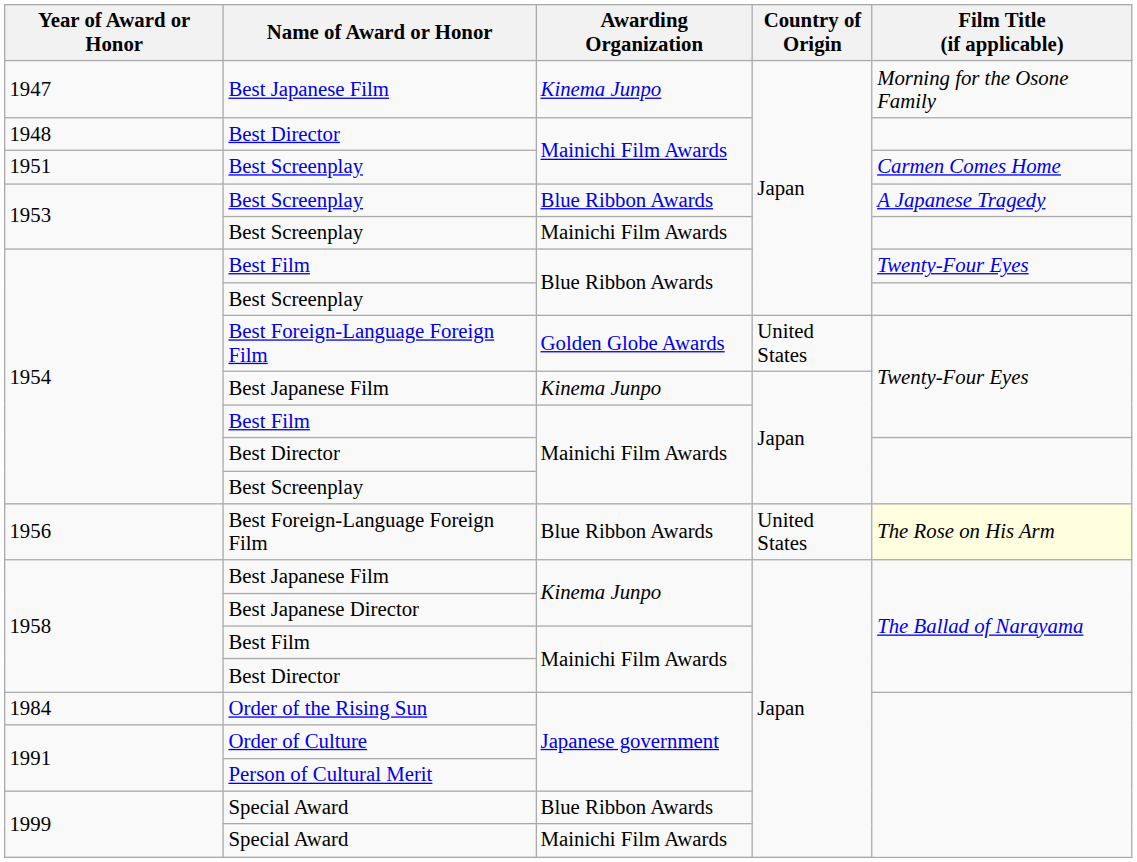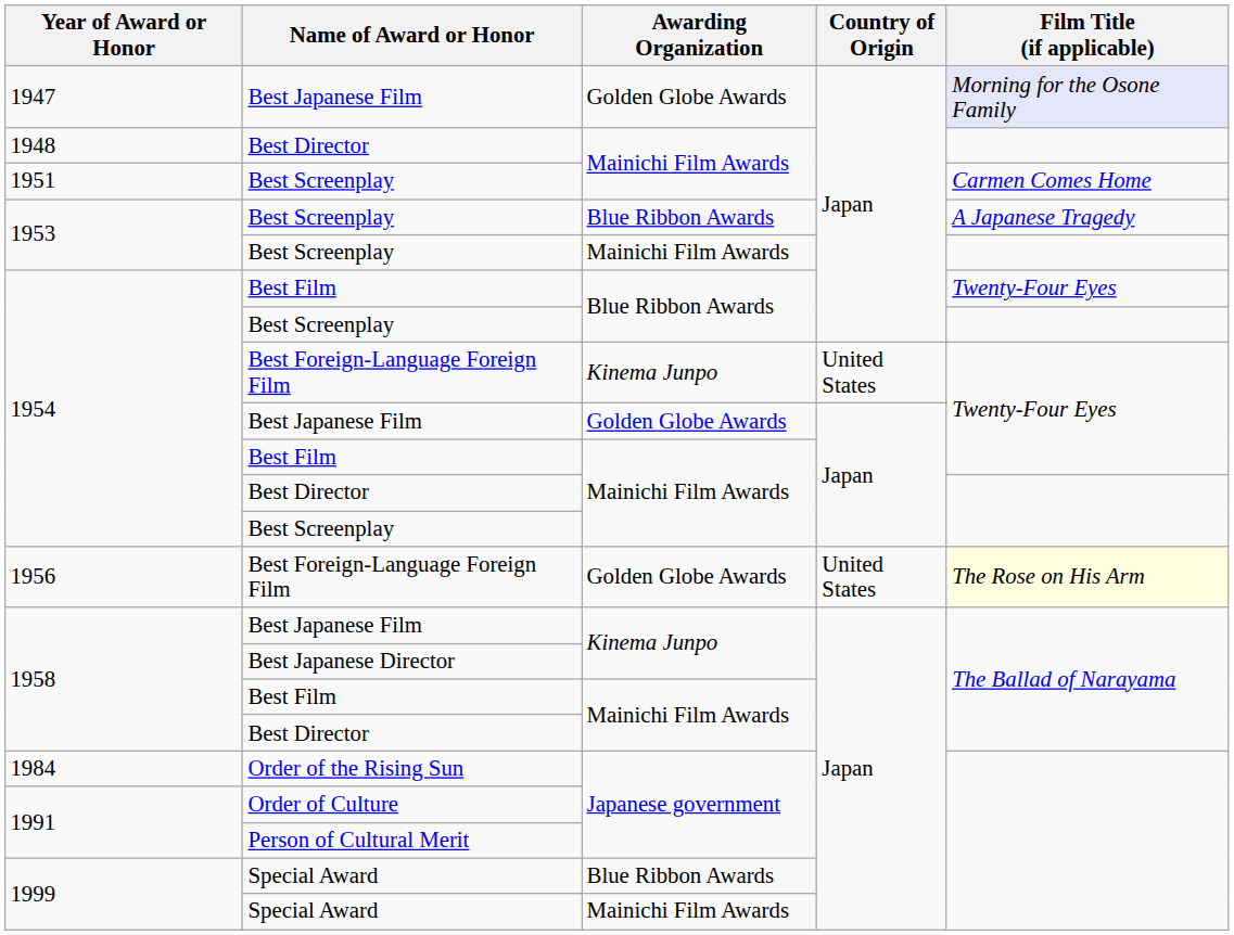1947 | Awarding Organization: Kinema Junpo -> Golden Globe Awards
1947 | Film Title (if applicable): no background -> lavender background
1954 / Best Foreign-Language Foreign Film | Awarding Organization: Golden Globe Awards -> Kinema Junpo
1954 / Best Japanese Film | Awarding Organization: Kinema Junpo -> Golden Globe Awards
1956 | Awarding Organization: Blue Ribbon Awards -> Golden Globe Awards
